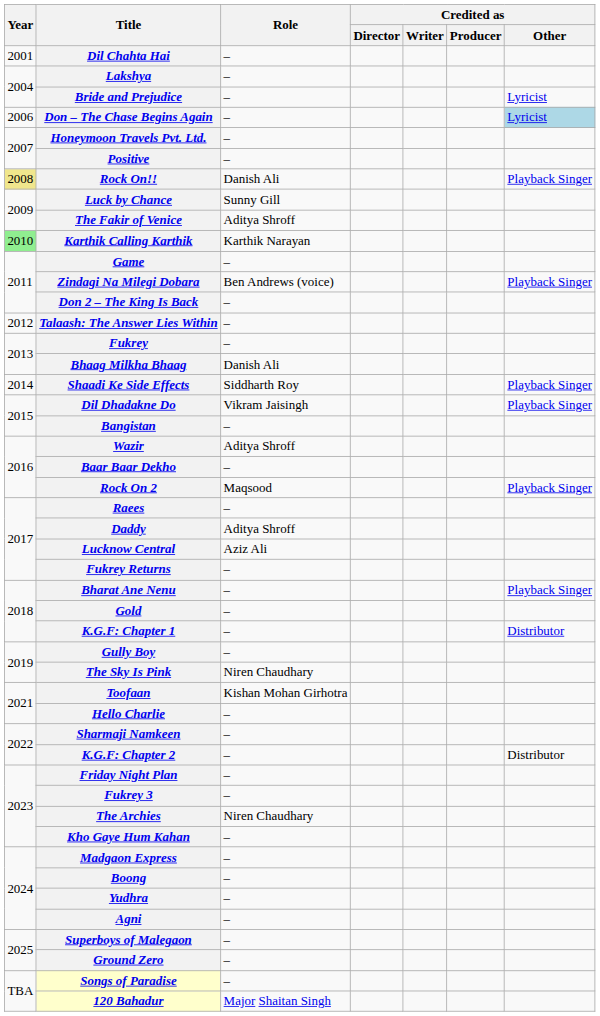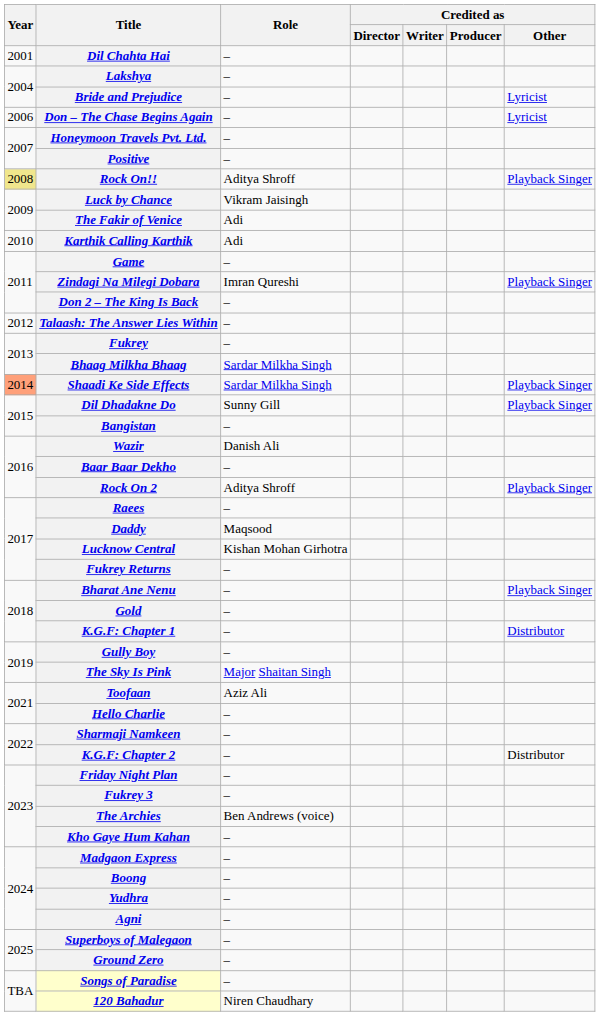Don – The Chase Begins Again | Credited as / Other: lightblue background -> no background
Rock On!! | Role: Danish Ali -> Aditya Shroff
Luck by Chance | Role: Sunny Gill -> Vikram Jaisingh
The Fakir of Venice | Role: Aditya Shroff -> Adi
Karthik Calling Karthik | Year: lightgreen background -> no background
Karthik Calling Karthik | Role: Karthik Narayan -> Adi
Zindagi Na Milegi Dobara | Role: Ben Andrews (voice) -> Imran Qureshi
Bhaag Milkha Bhaag | Role: Danish Ali -> Sardar Milkha Singh
Shaadi Ke Side Effects | Year: no background -> lightsalmon background
Shaadi Ke Side Effects | Role: Siddharth Roy -> Sardar Milkha Singh
Dil Dhadakne Do | Role: Vikram Jaisingh -> Sunny Gill
Wazir | Role: Aditya Shroff -> Danish Ali
Rock On 2 | Role: Maqsood -> Aditya Shroff
Daddy | Role: Aditya Shroff -> Maqsood
Lucknow Central | Role: Aziz Ali -> Kishan Mohan Girhotra
The Sky Is Pink | Role: Niren Chaudhary -> Major Shaitan Singh
Toofaan | Role: Kishan Mohan Girhotra -> Aziz Ali
The Archies | Role: Niren Chaudhary -> Ben Andrews (voice)
120 Bahadur | Role: Major Shaitan Singh -> Niren Chaudhary
